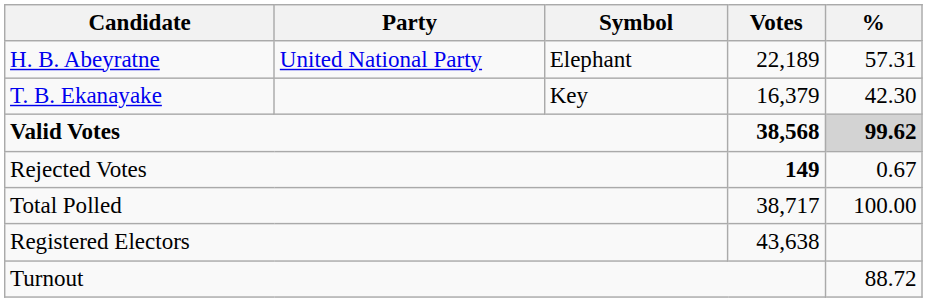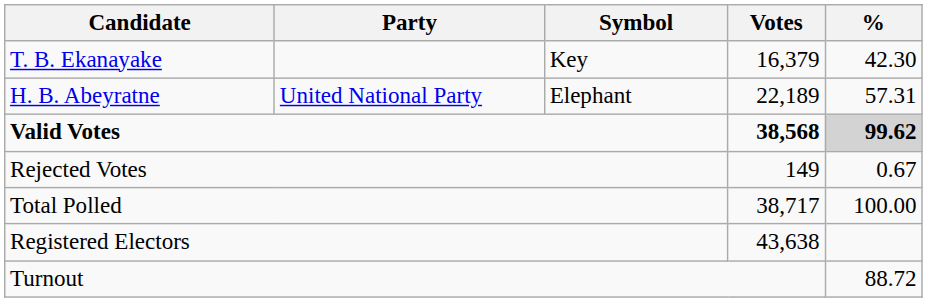rows swapped: H. B. Abeyratne <-> T. B. Ekanayake
Rejected Votes | Votes: bold -> normal
